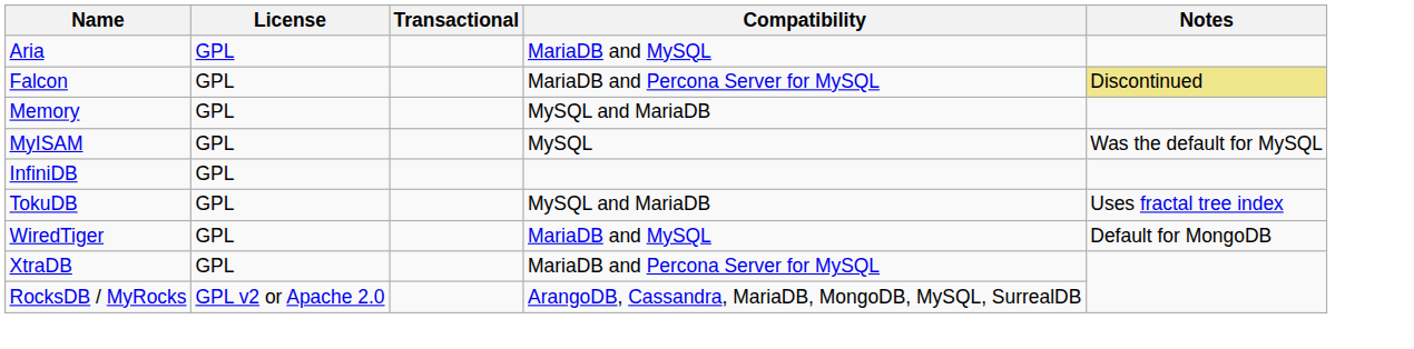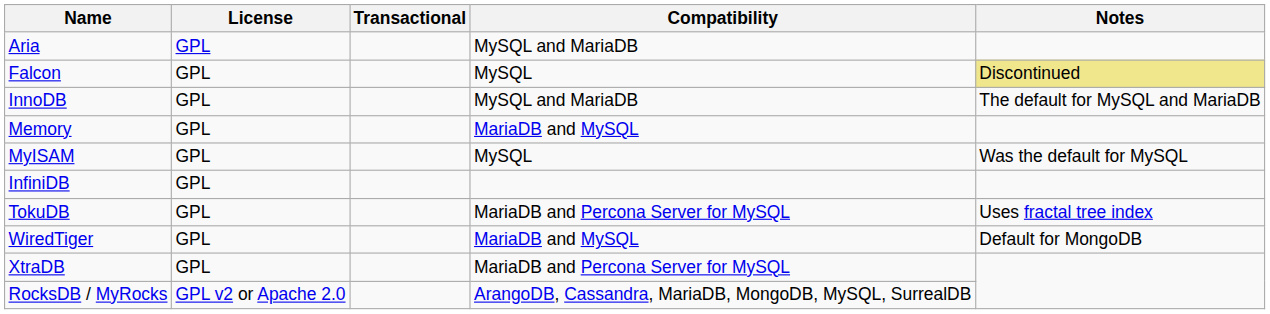Aria | Compatibility: MariaDB and MySQL -> MySQL and MariaDB
Falcon | Compatibility: MariaDB and Percona Server for MySQL -> MySQL
+ row: InnoDB | GPL | MySQL and MariaDB | The default for MySQL and MariaDB
Memory | Compatibility: MySQL and MariaDB -> MariaDB and MySQL
TokuDB | Compatibility: MySQL and MariaDB -> MariaDB and Percona Server for MySQL
